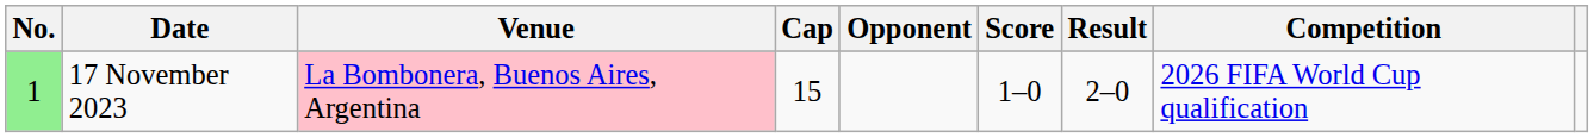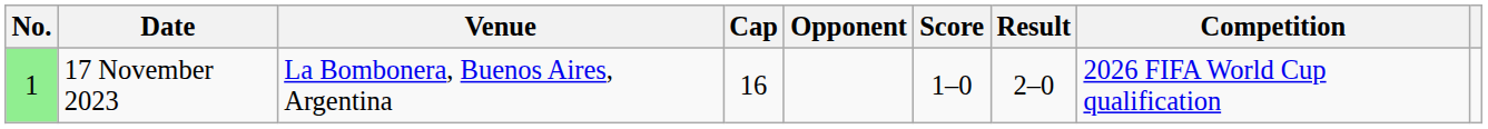17 November 2023 | Venue: pink background -> no background
17 November 2023 | Cap: 15 -> 16
